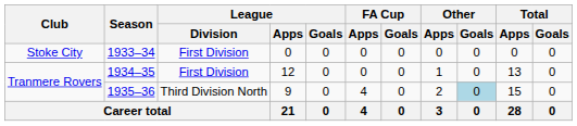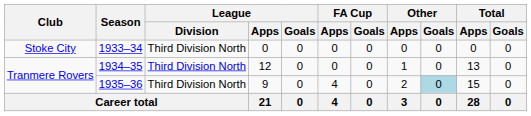1933–34 | League / Division: First Division -> Third Division North
1934–35 | League / Division: First Division -> Third Division North
